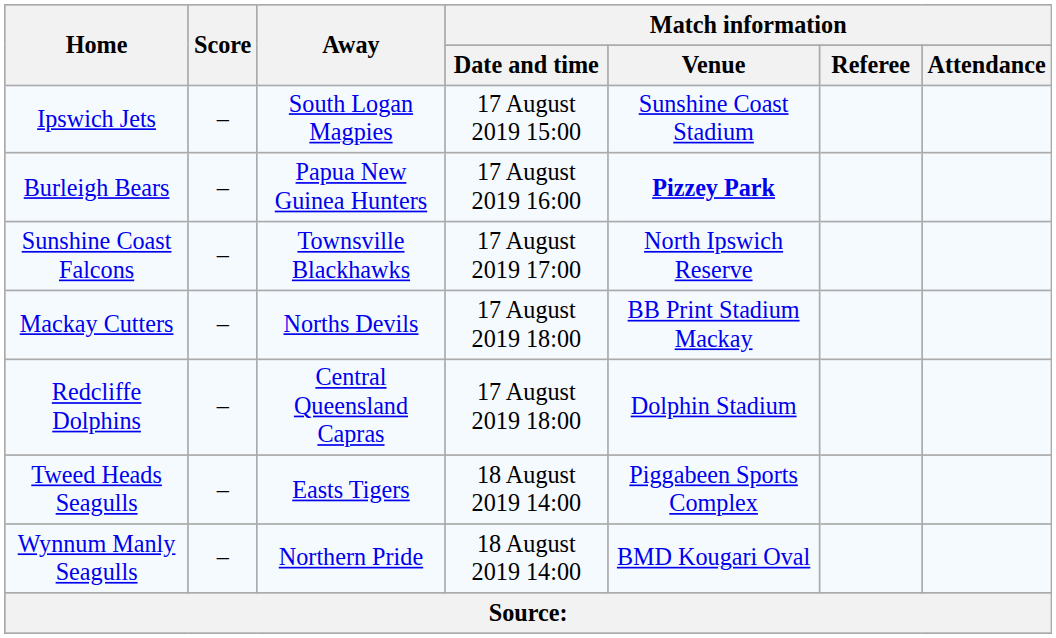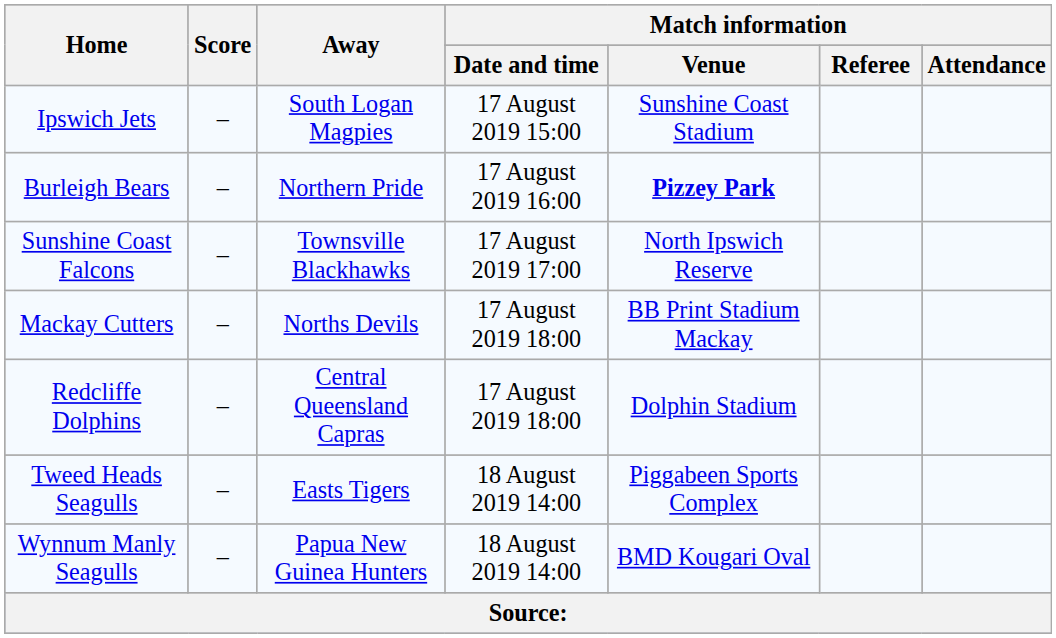Burleigh Bears | Away: Papua New Guinea Hunters -> Northern Pride
Wynnum Manly Seagulls | Away: Northern Pride -> Papua New Guinea Hunters
